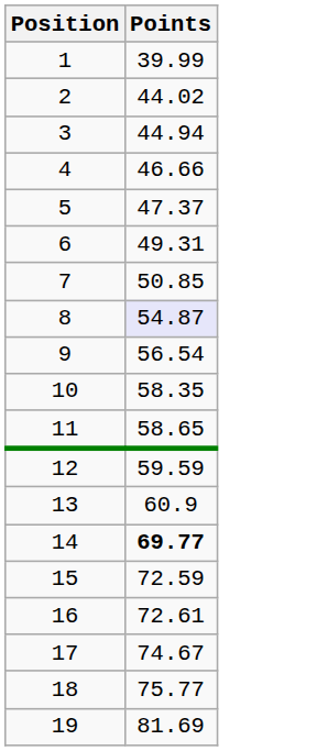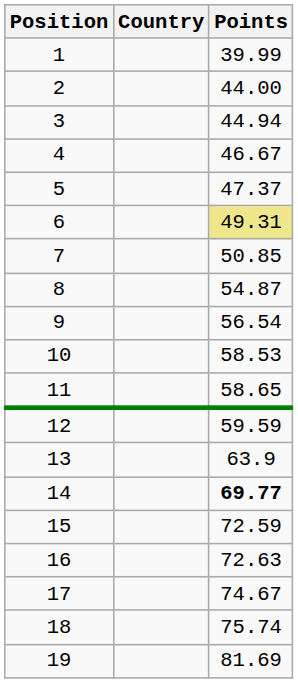+ column: Country
2 | Points: 44.02 -> 44.00
4 | Points: 46.66 -> 46.67
6 | Points: no background -> khaki background
8 | Points: lavender background -> no background
10 | Points: 58.35 -> 58.53
13 | Points: 60.9 -> 63.9
16 | Points: 72.61 -> 72.63
18 | Points: 75.77 -> 75.74
